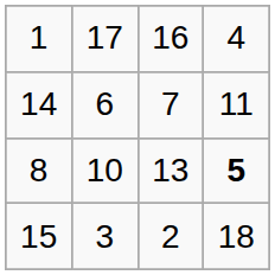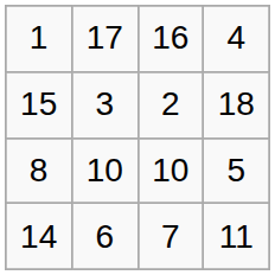rows swapped: 14 <-> 15
8 | column 3: 13 -> 10
8 | column 4: bold -> normal
